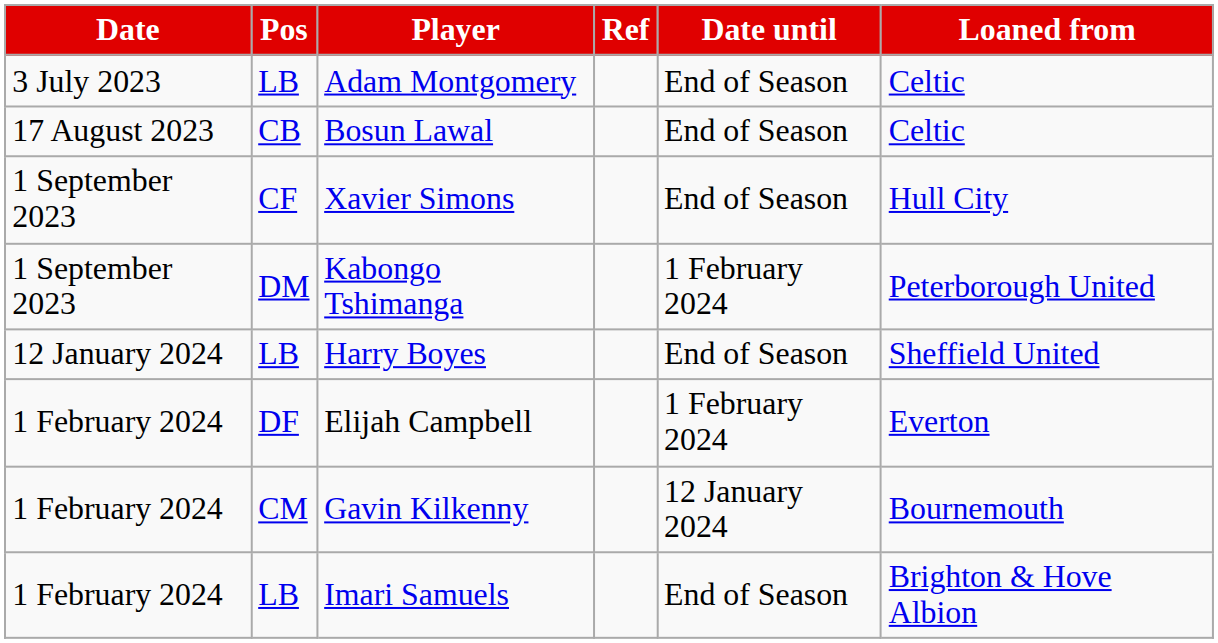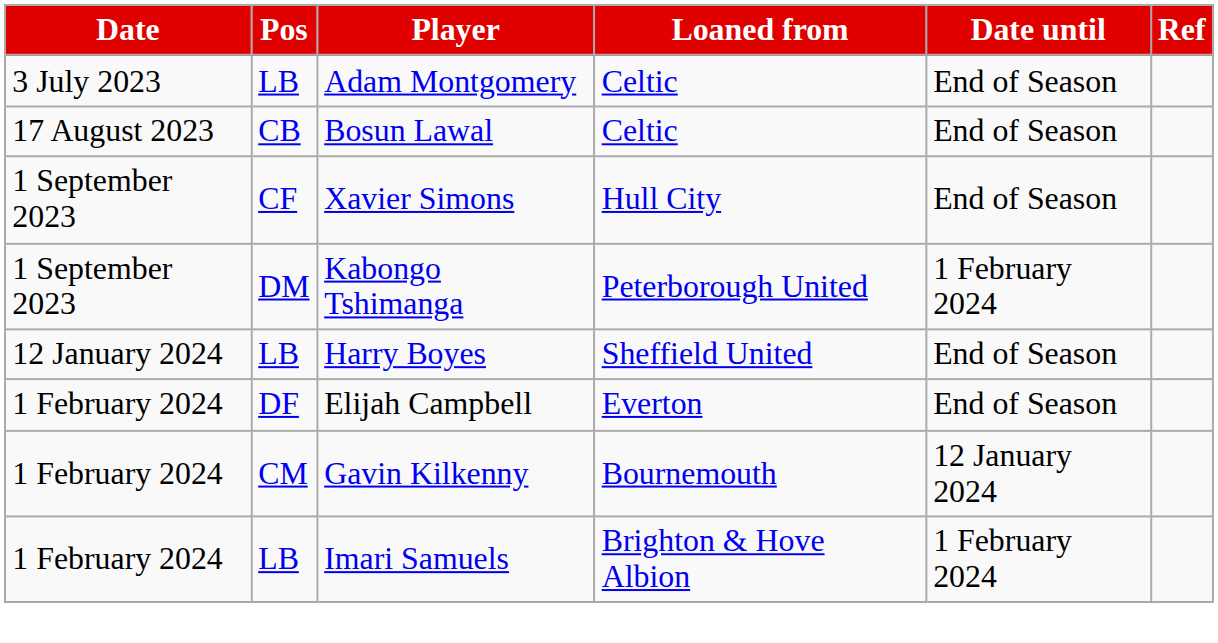columns swapped: Loaned from <-> Ref
Elijah Campbell | Date until: 1 February 2024 -> End of Season
Imari Samuels | Date until: End of Season -> 1 February 2024
